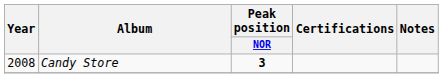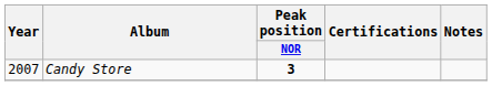Candy Store | Year: 2008 -> 2007
